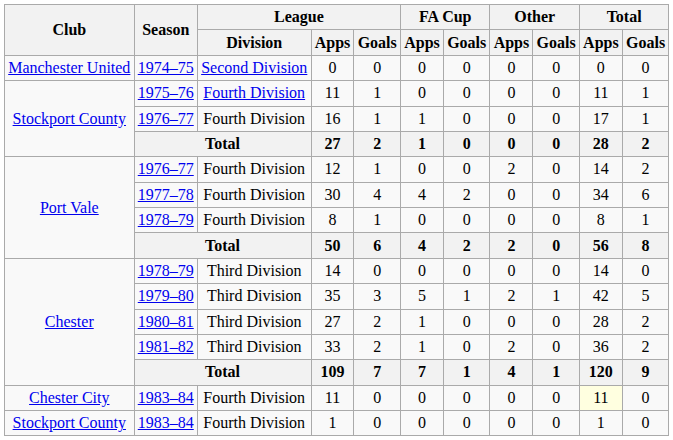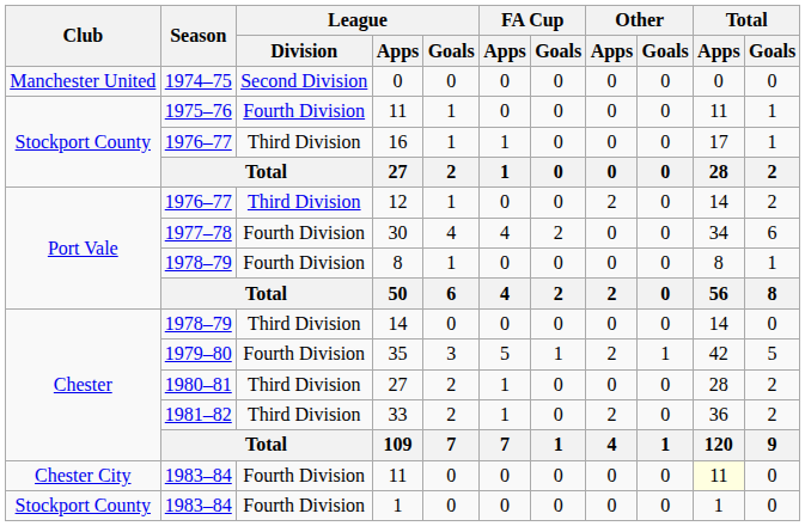16 | League / Division: Fourth Division -> Third Division
12 | League / Division: Fourth Division -> Third Division
35 | League / Division: Third Division -> Fourth Division
